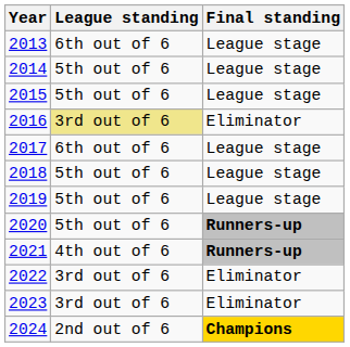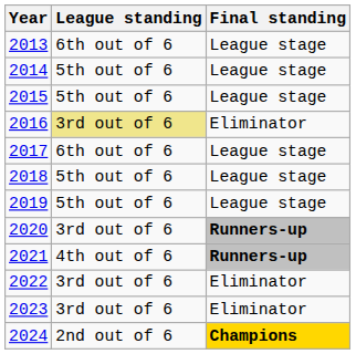2020 | League standing: 5th out of 6 -> 3rd out of 6
